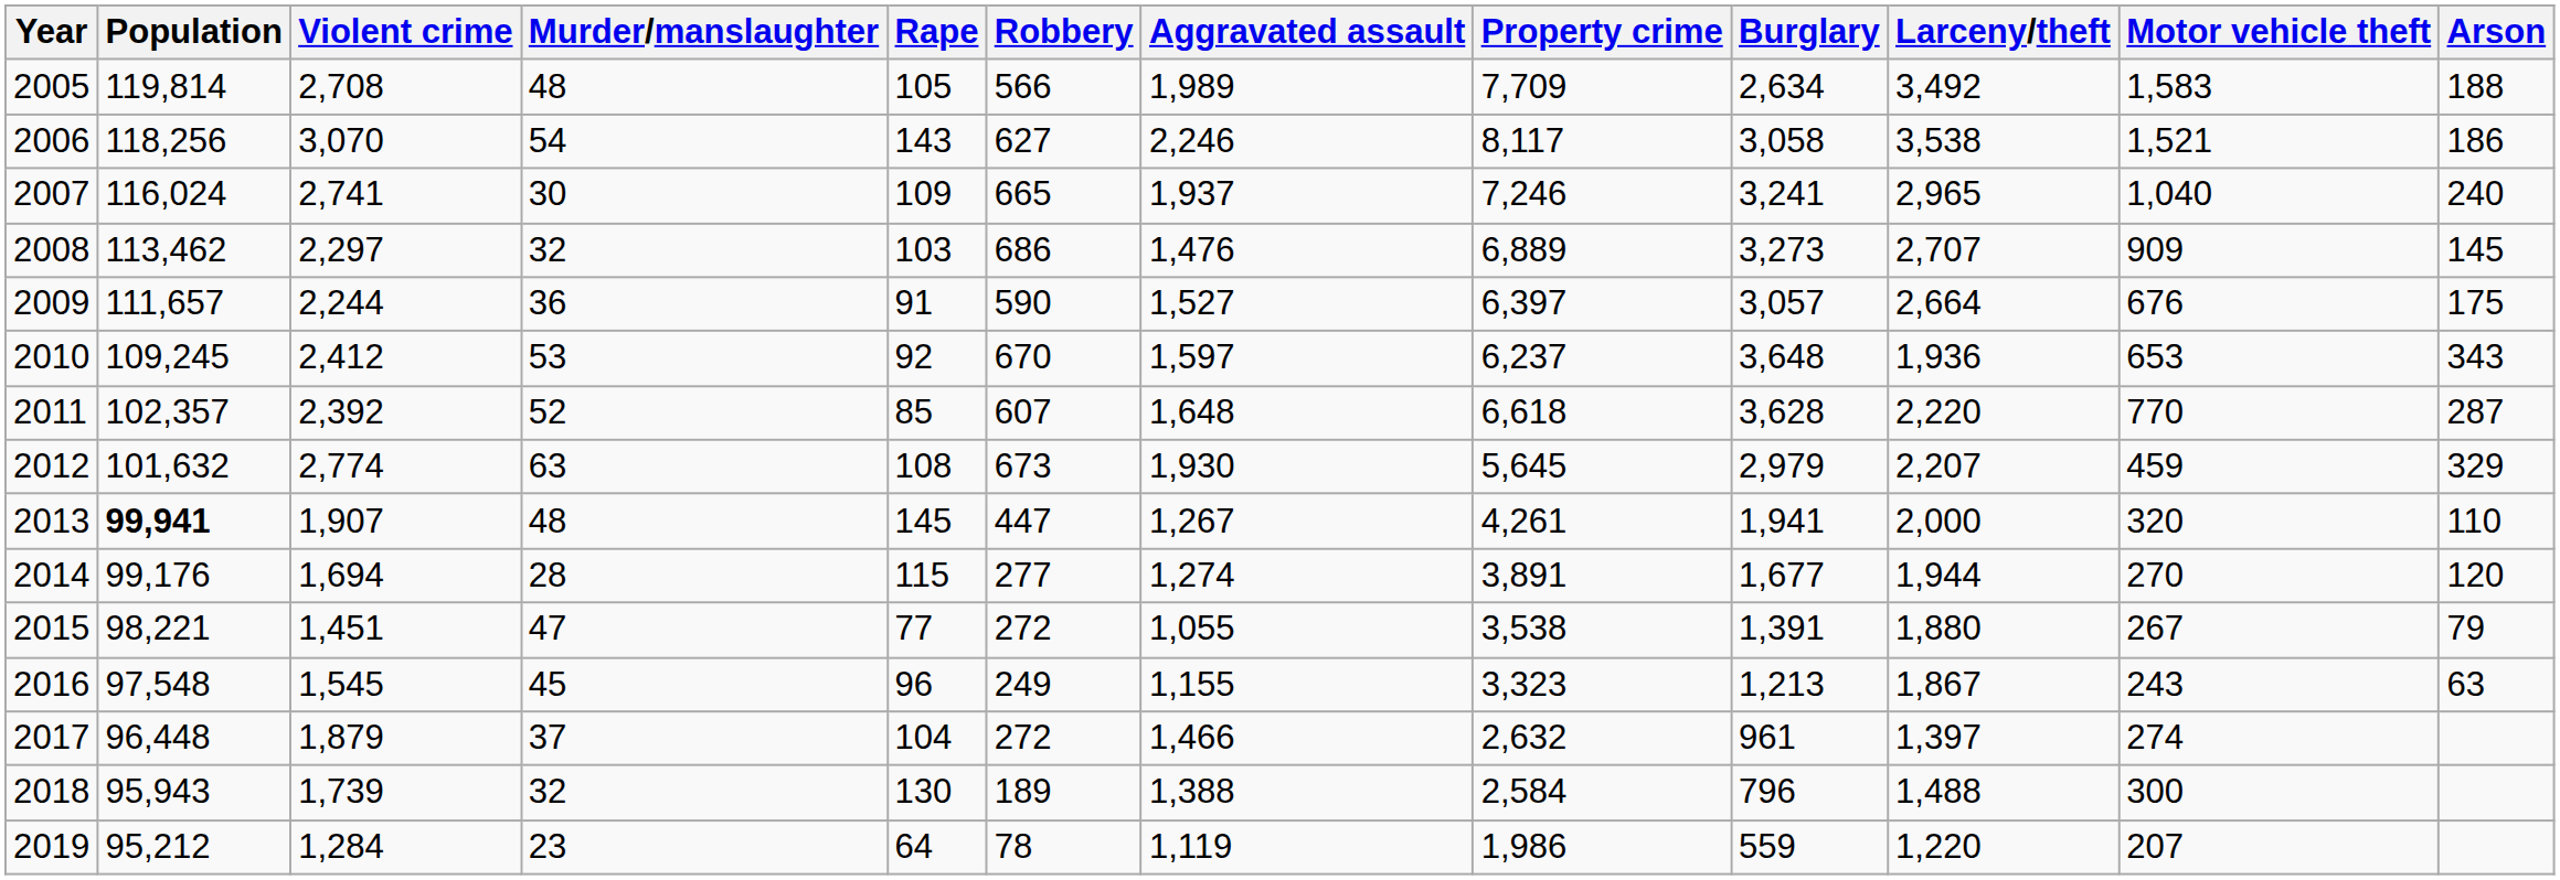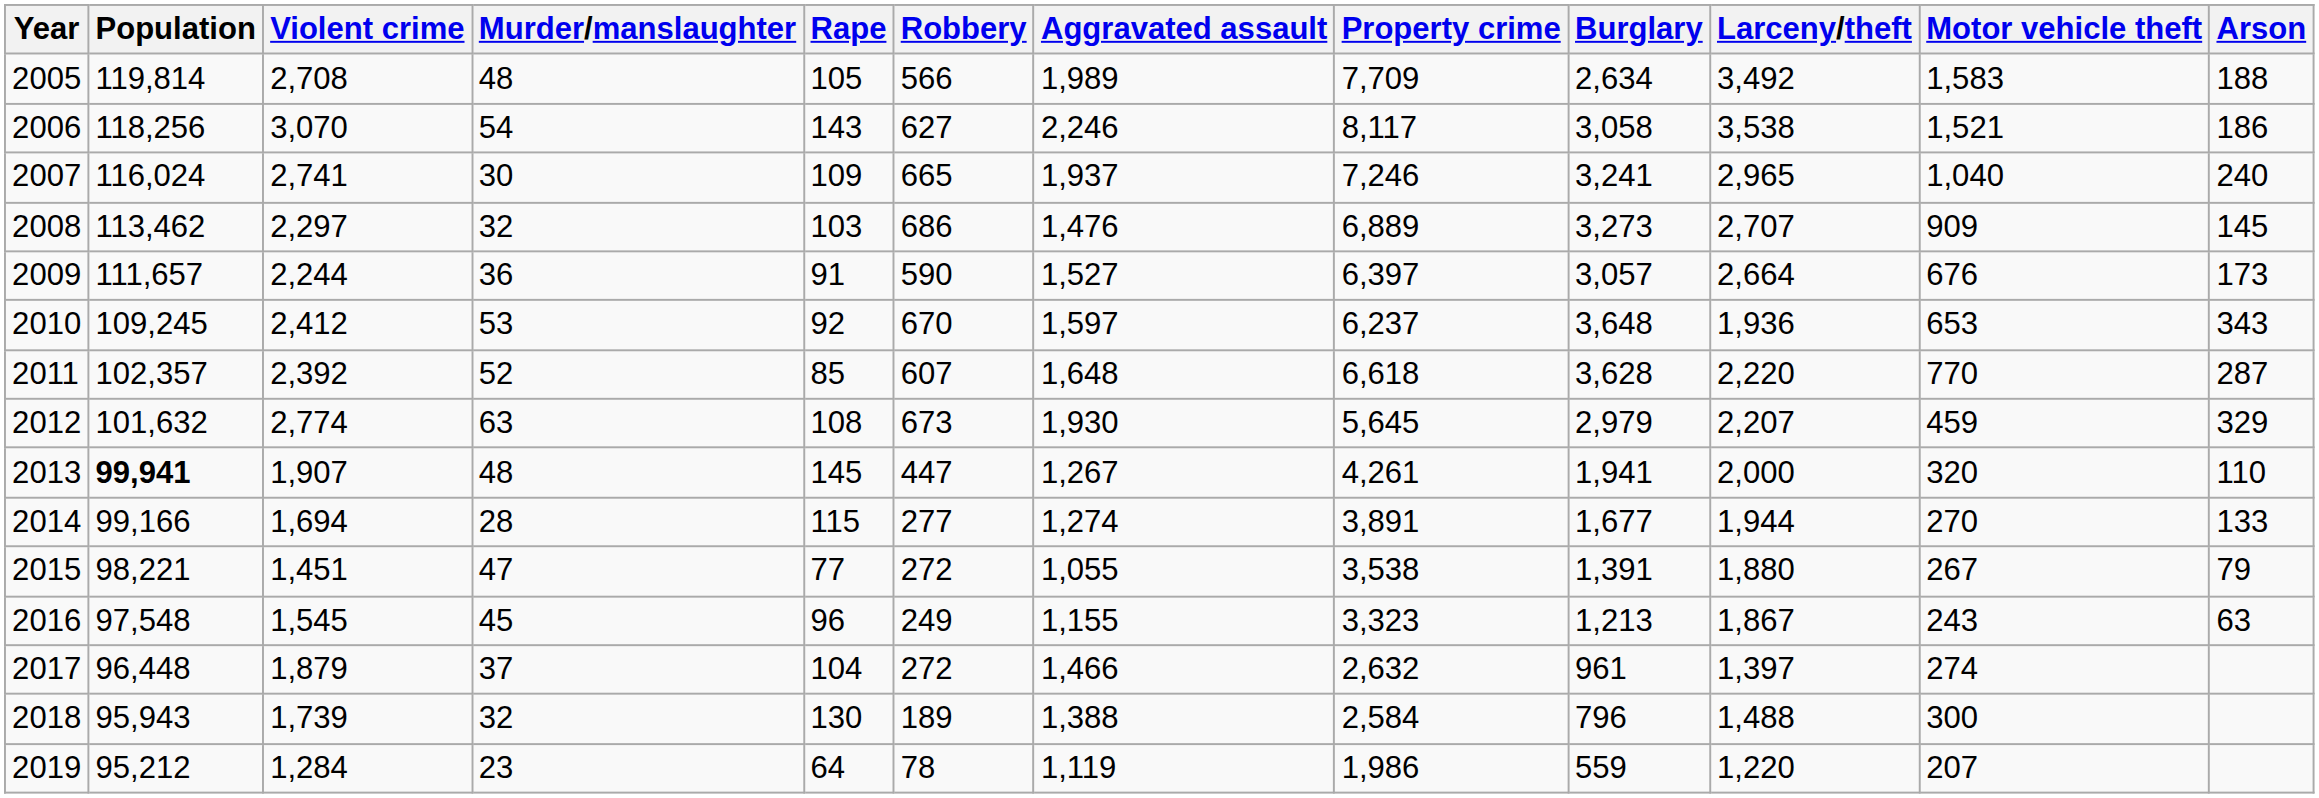2009 | Arson: 175 -> 173
2014 | Population: 99,176 -> 99,166
2014 | Arson: 120 -> 133
